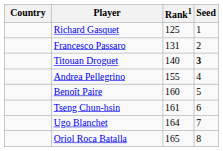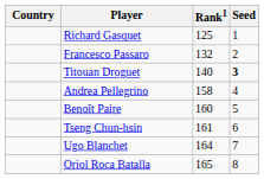Francesco Passaro | Rank1: 131 -> 132
Andrea Pellegrino | Rank1: 155 -> 158
